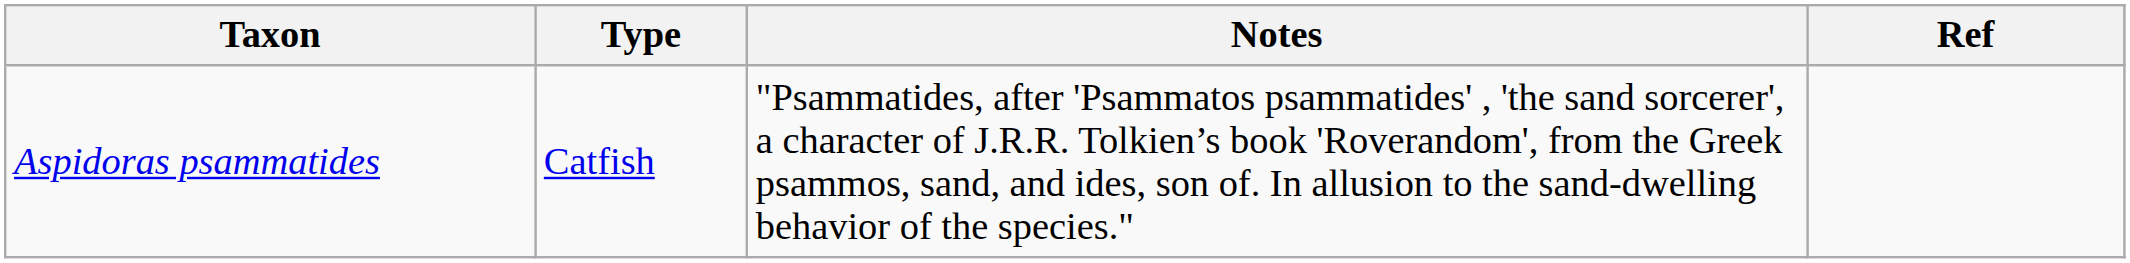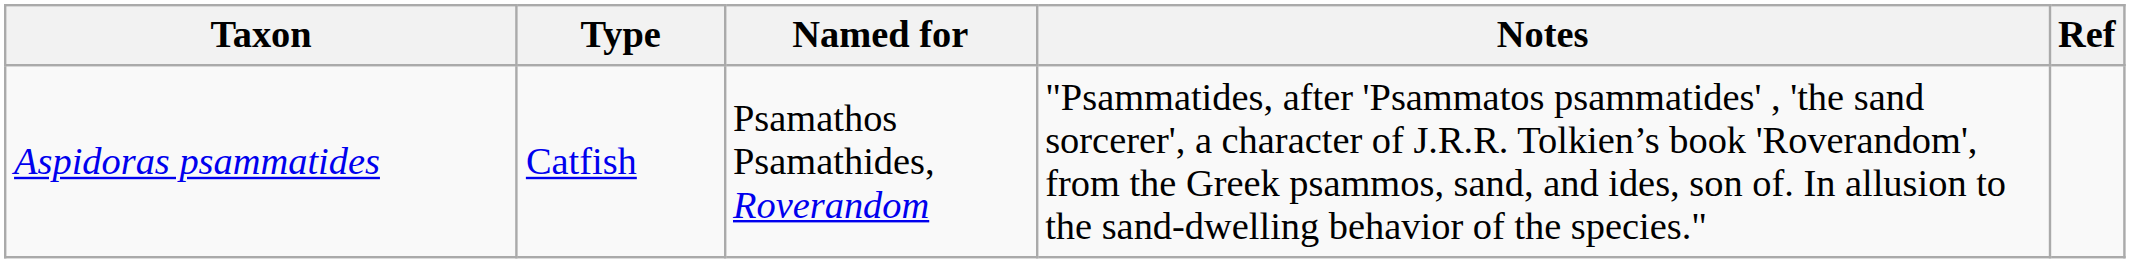+ column: Named for | Psamathos Psamathides, Roverandom
